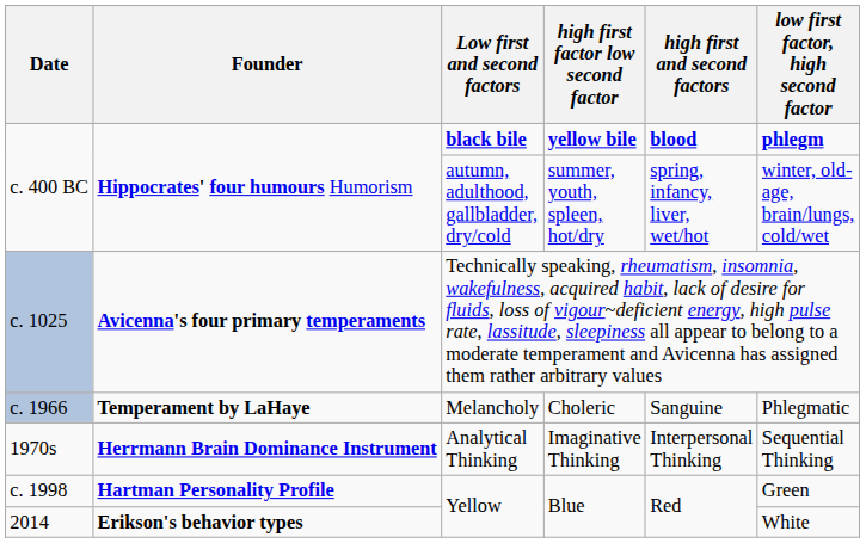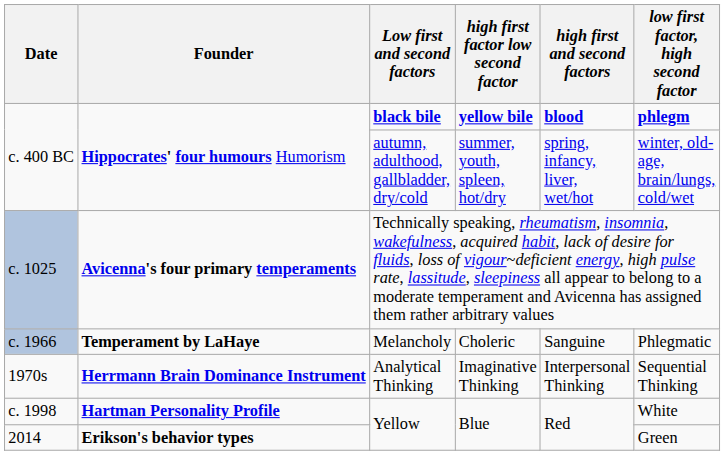c. 1998 | low first factor, high second factor: Green -> White
2014 | low first factor, high second factor: White -> Green
